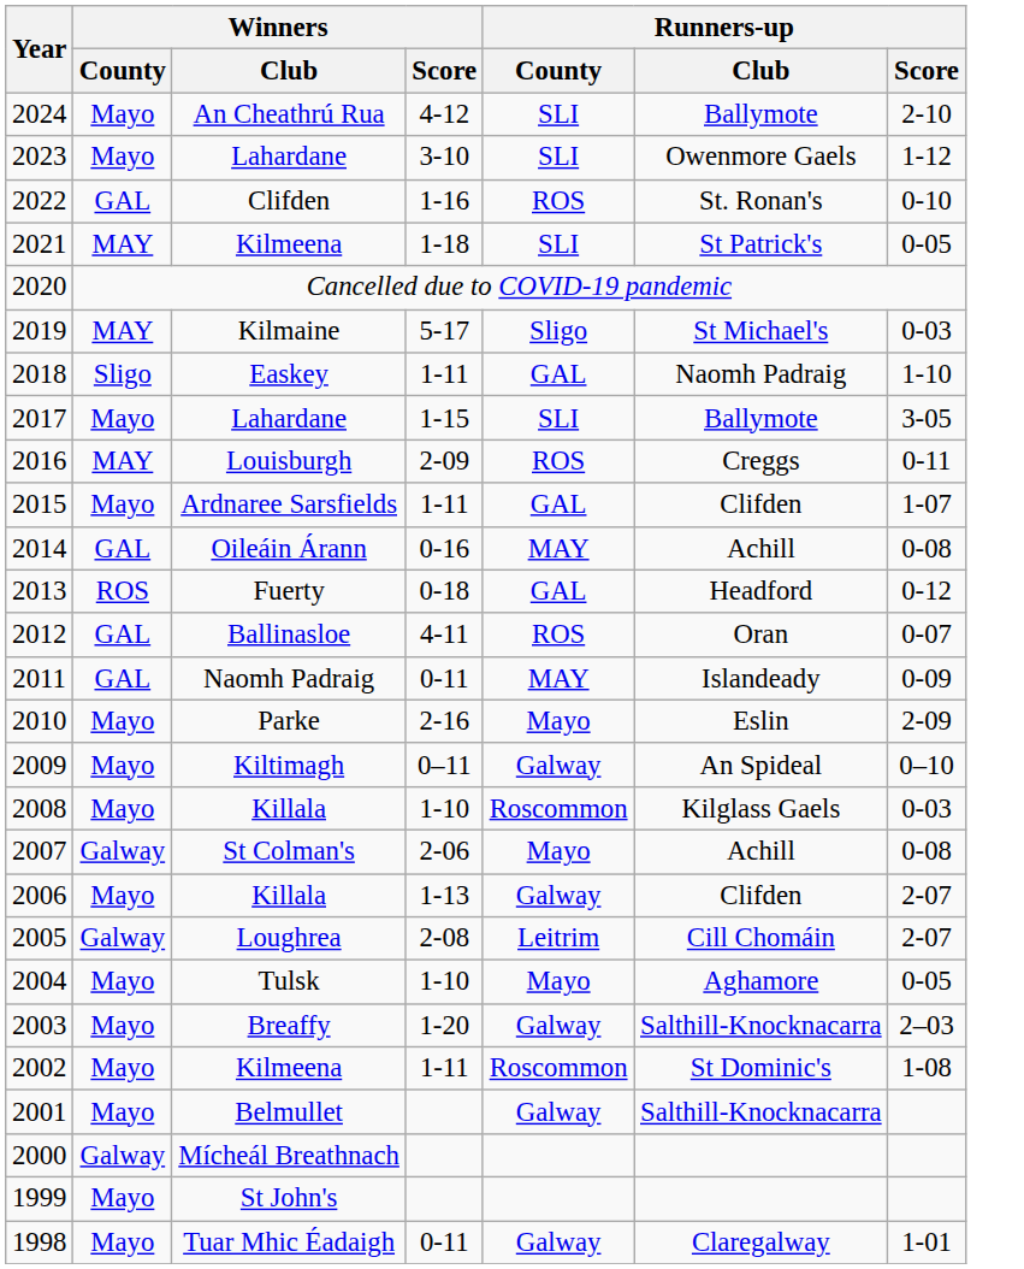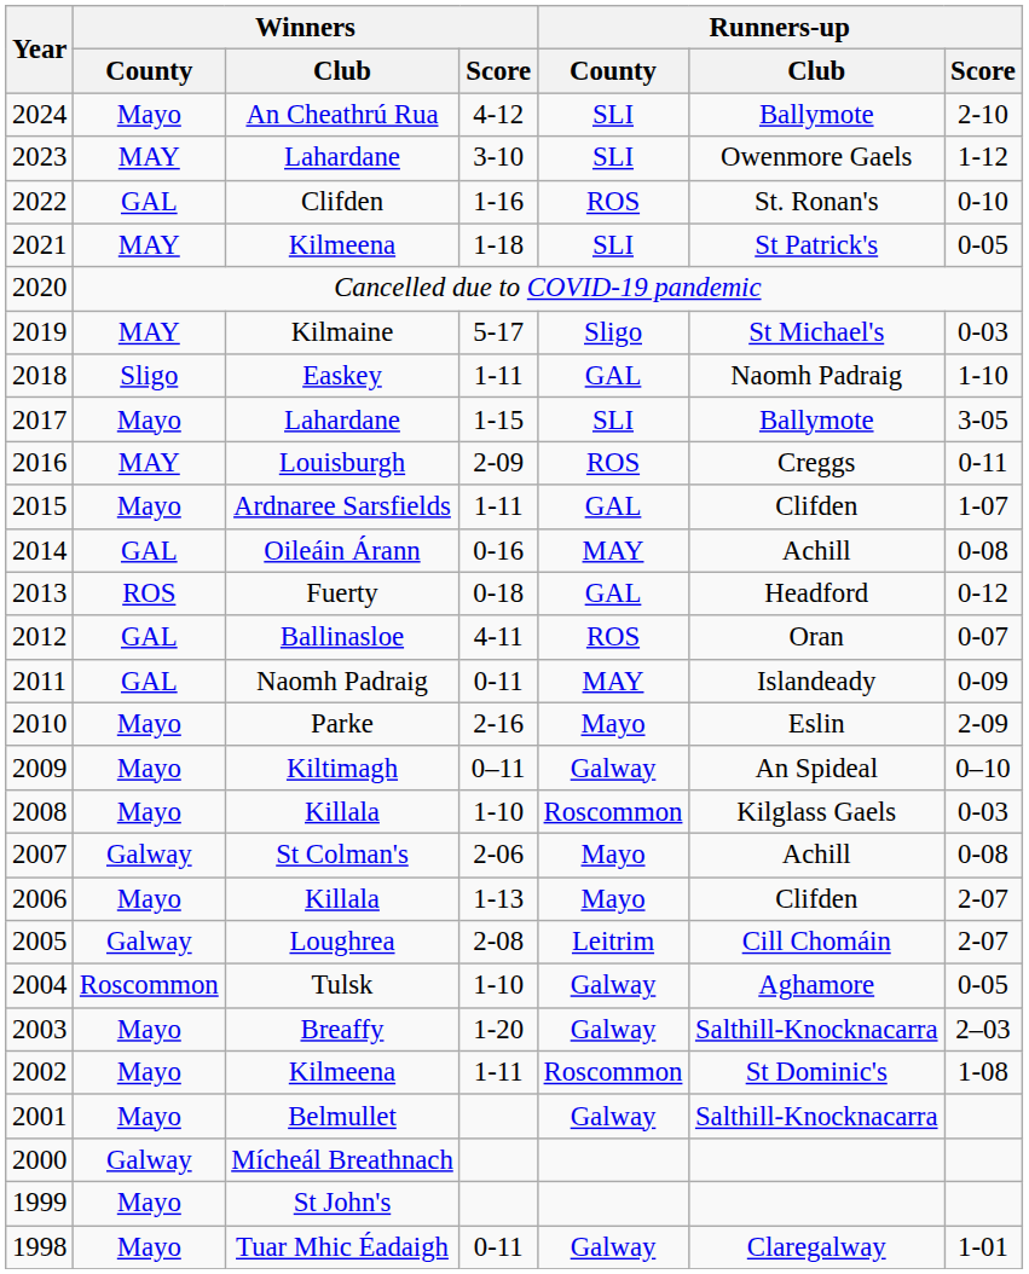2023 | Winners / County: Mayo -> MAY
2006 | Runners-up / County: Galway -> Mayo
2004 | Winners / County: Mayo -> Roscommon
2004 | Runners-up / County: Mayo -> Galway
